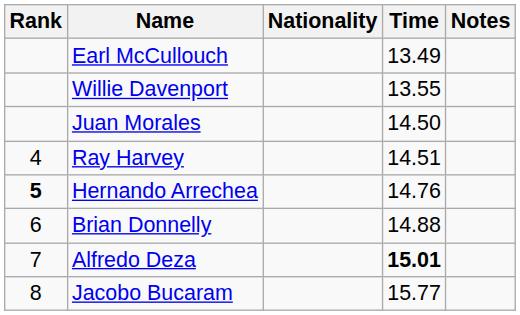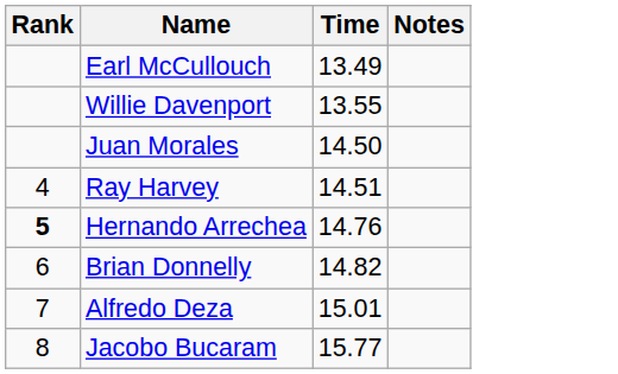- column: Nationality
Brian Donnelly | Time: 14.88 -> 14.82
Alfredo Deza | Time: bold -> normal
